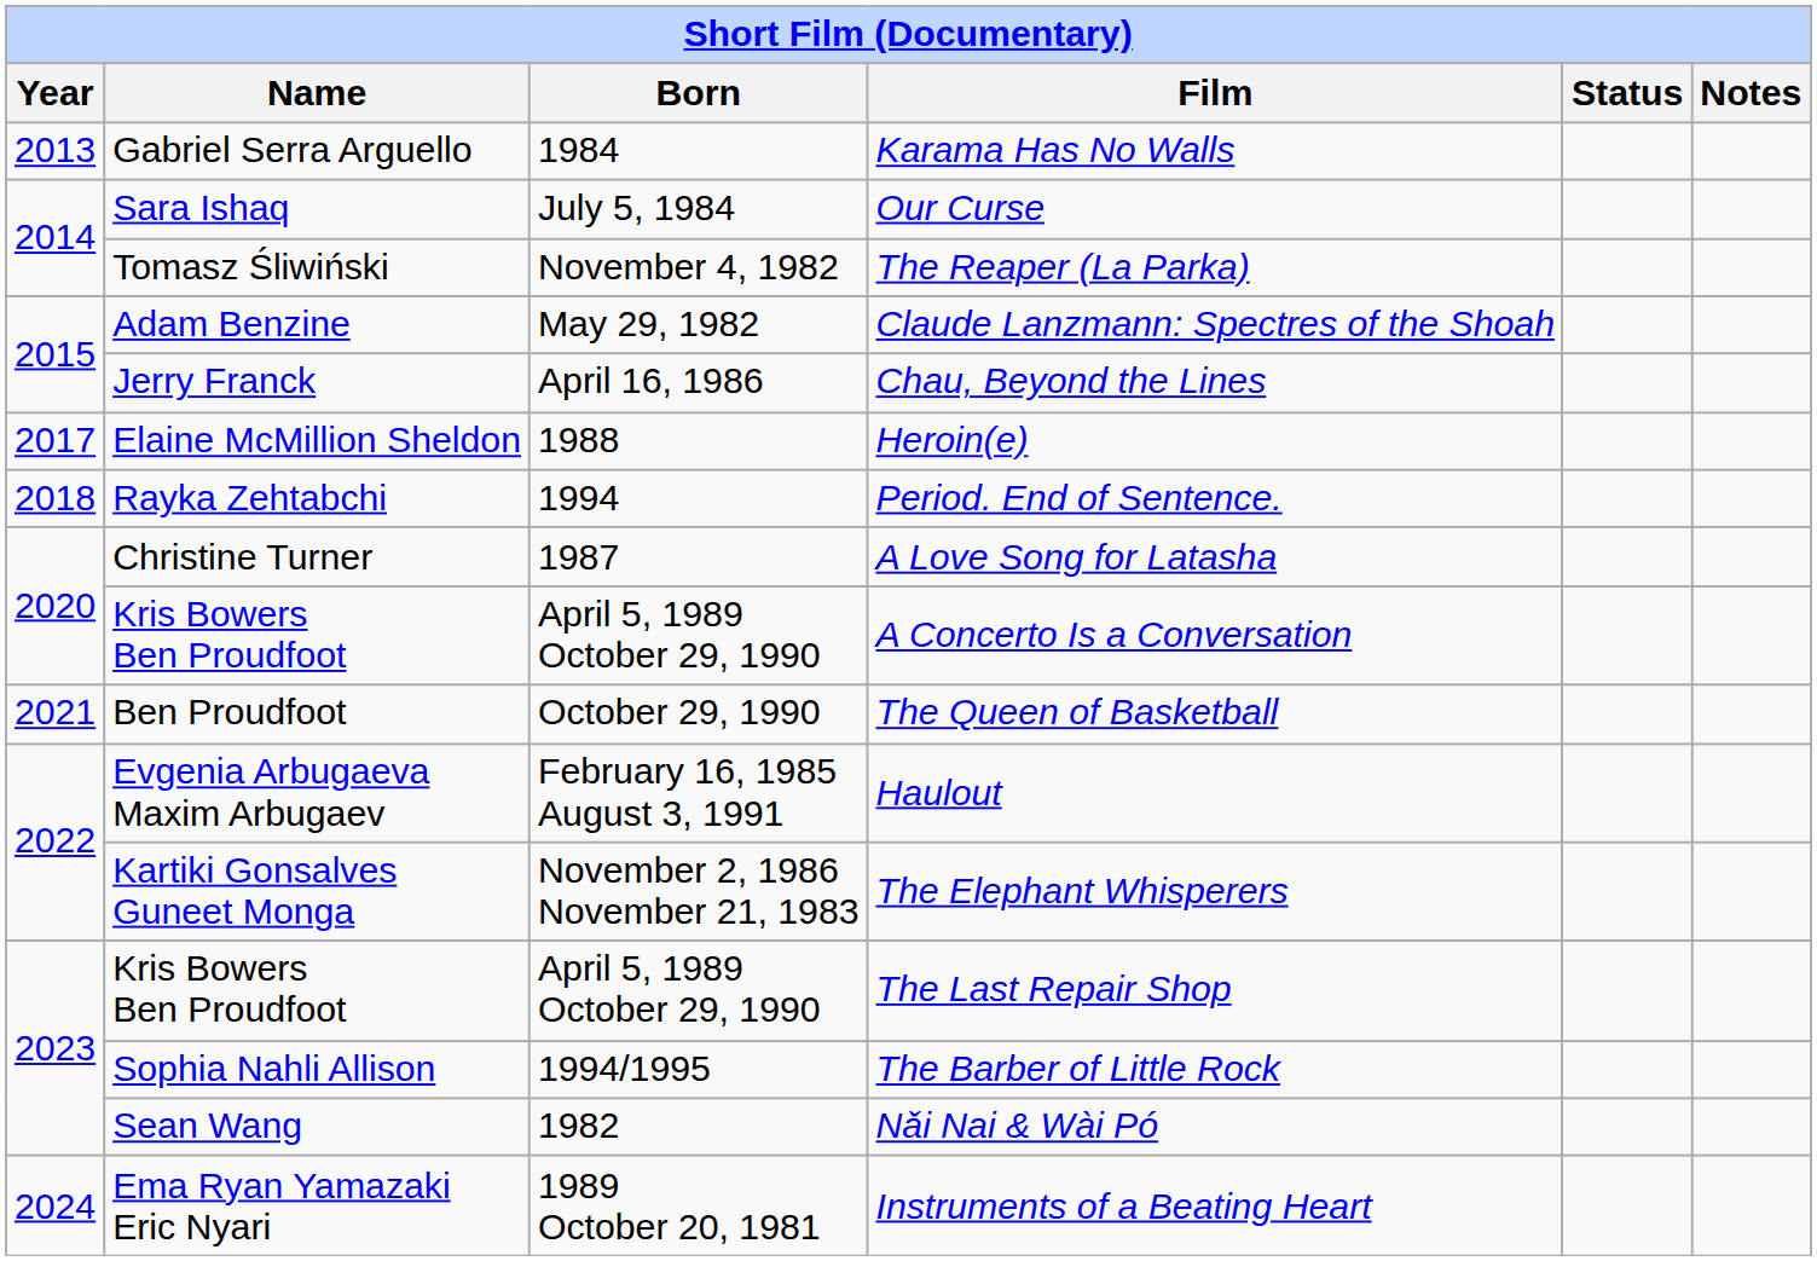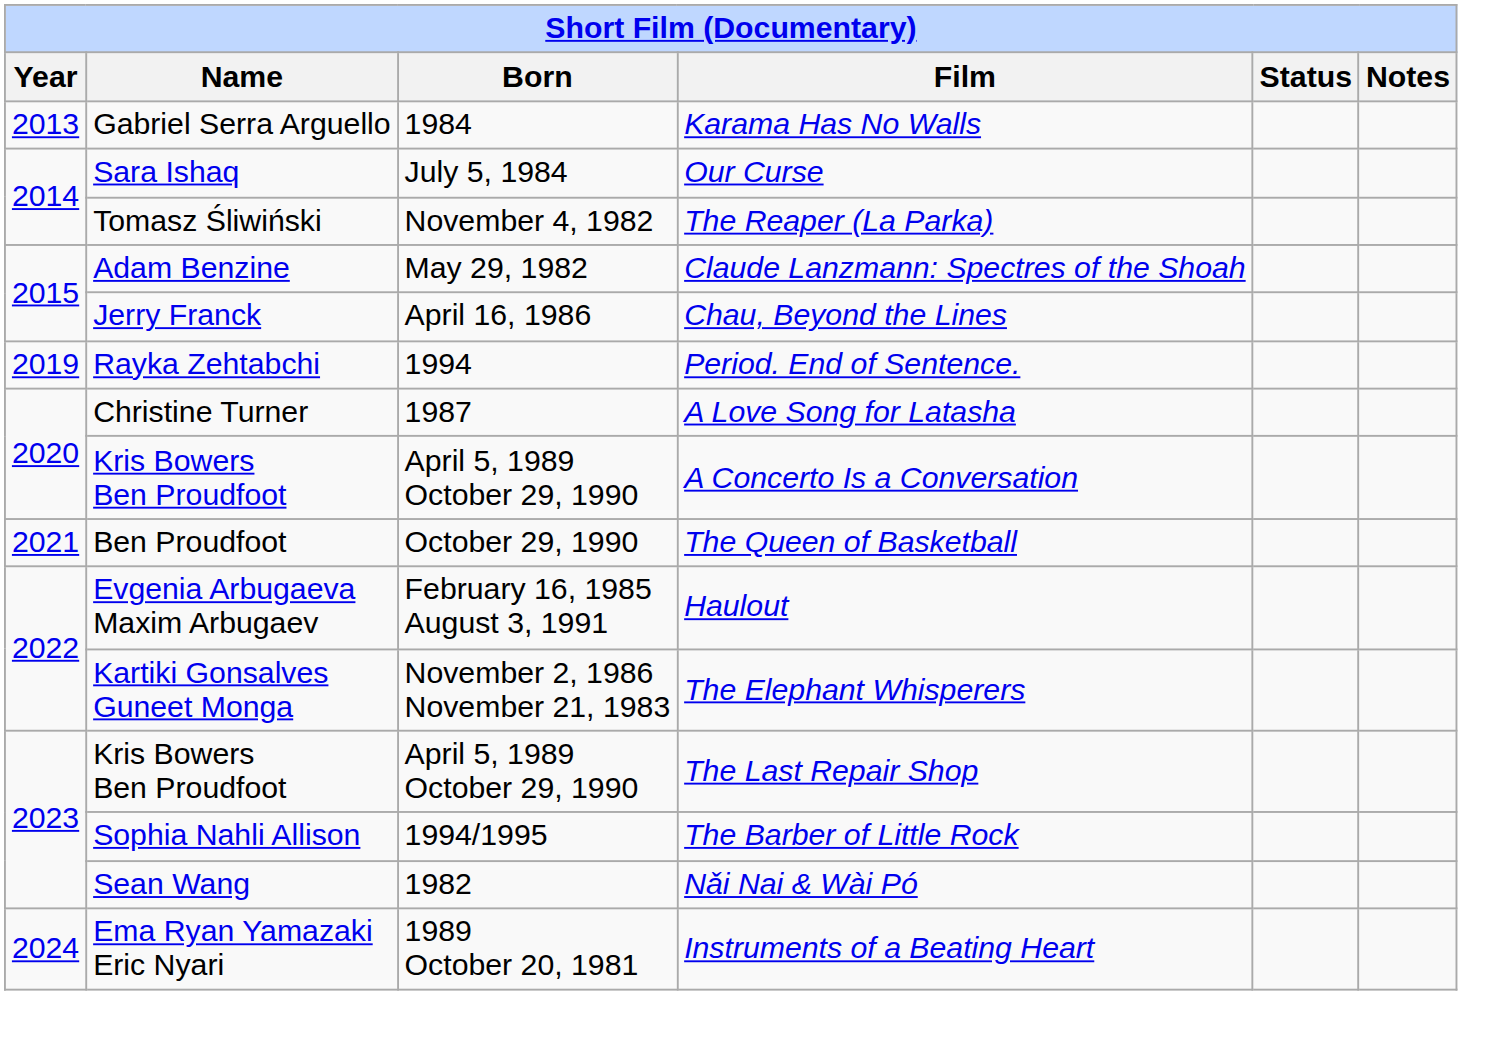- row: 2017 | Elaine McMillion Sheldon | 1988 | Heroin(e)
Period. End of Sentence. | Year: 2018 -> 2019
